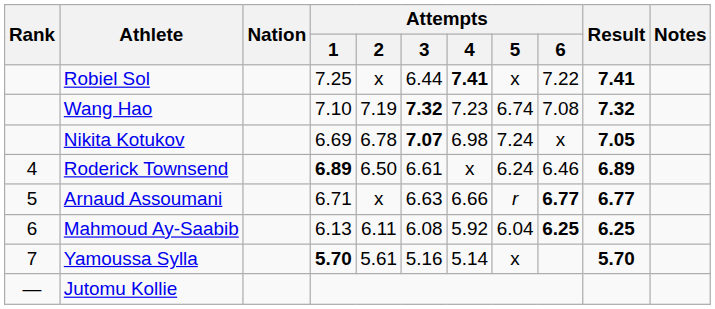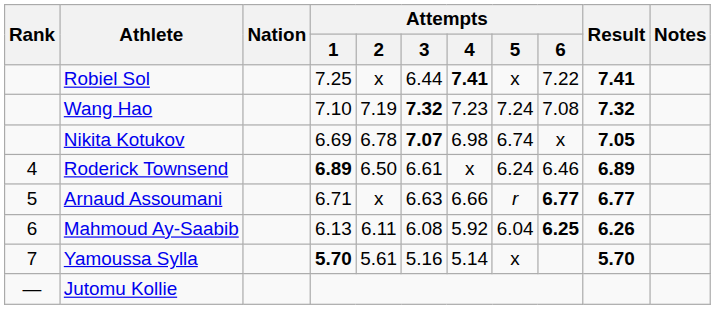Wang Hao | Attempts / 5: 6.74 -> 7.24
Nikita Kotukov | Attempts / 5: 7.24 -> 6.74
Mahmoud Ay-Saabib | Result: 6.25 -> 6.26
